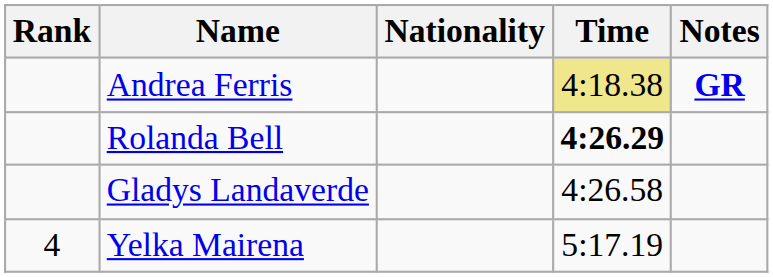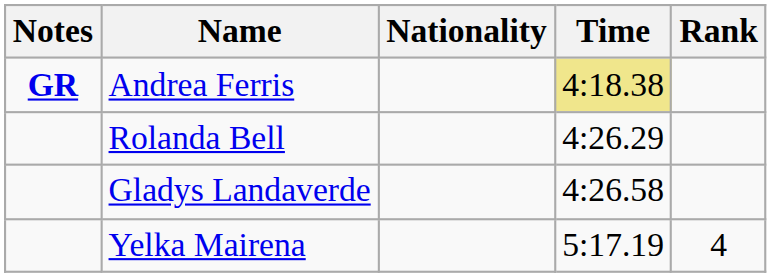columns swapped: Rank <-> Notes
Rolanda Bell | Time: bold -> normal
